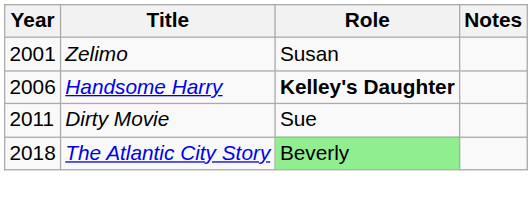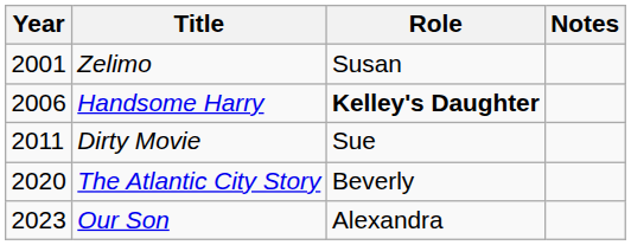The Atlantic City Story | Year: 2018 -> 2020
The Atlantic City Story | Role: lightgreen background -> no background
+ row: 2023 | Our Son | Alexandra
